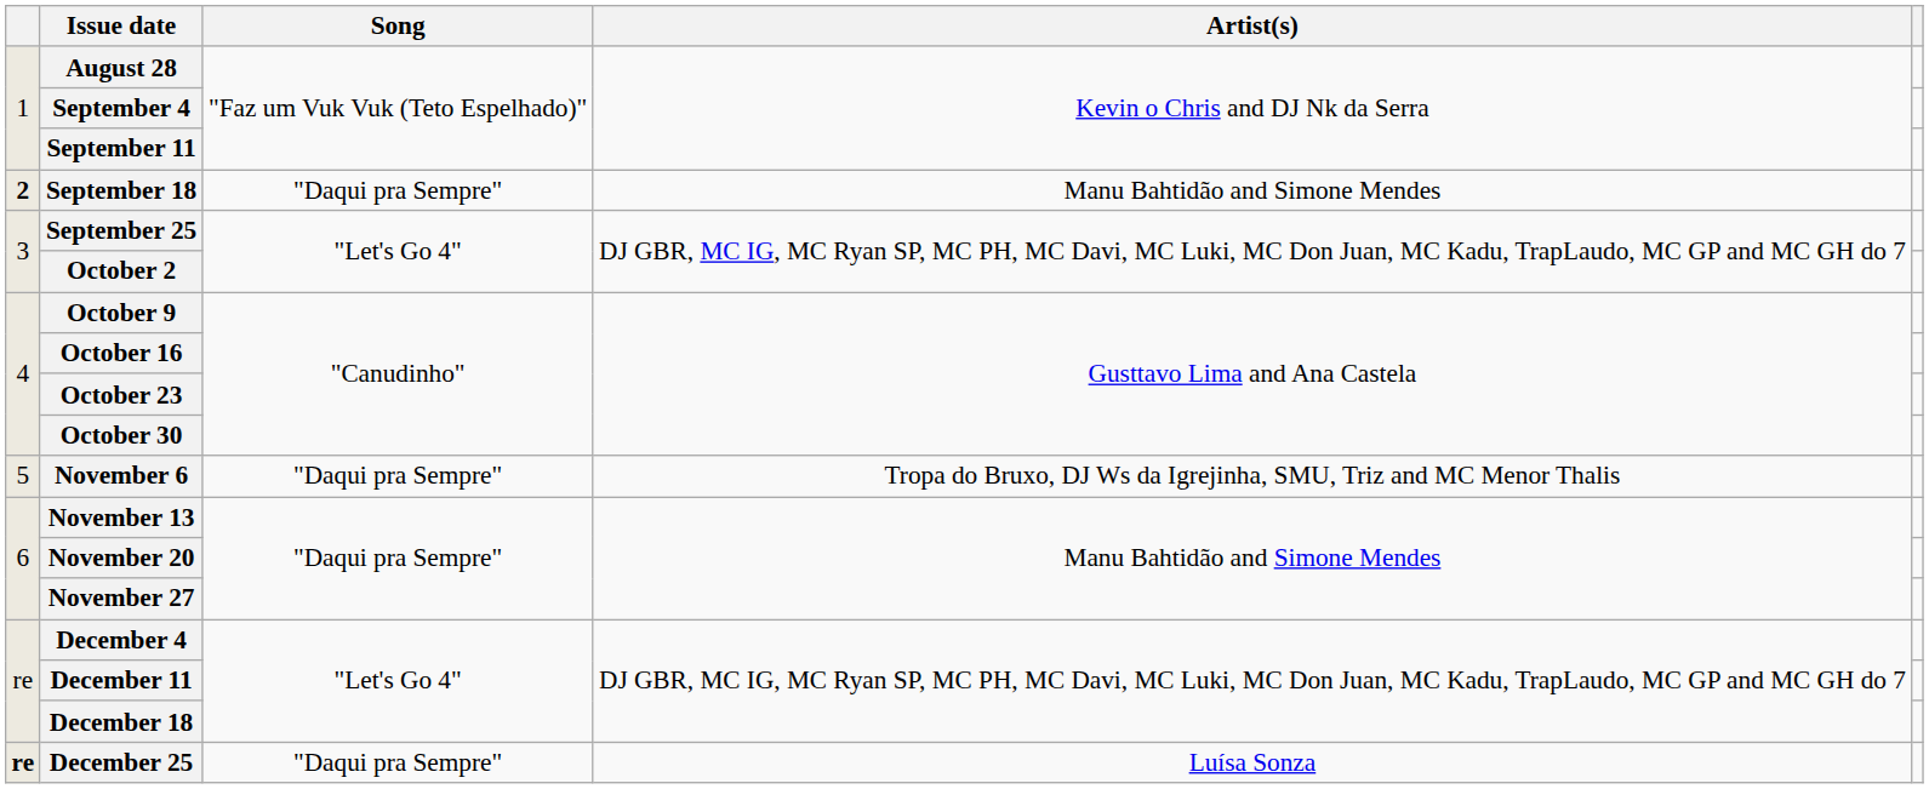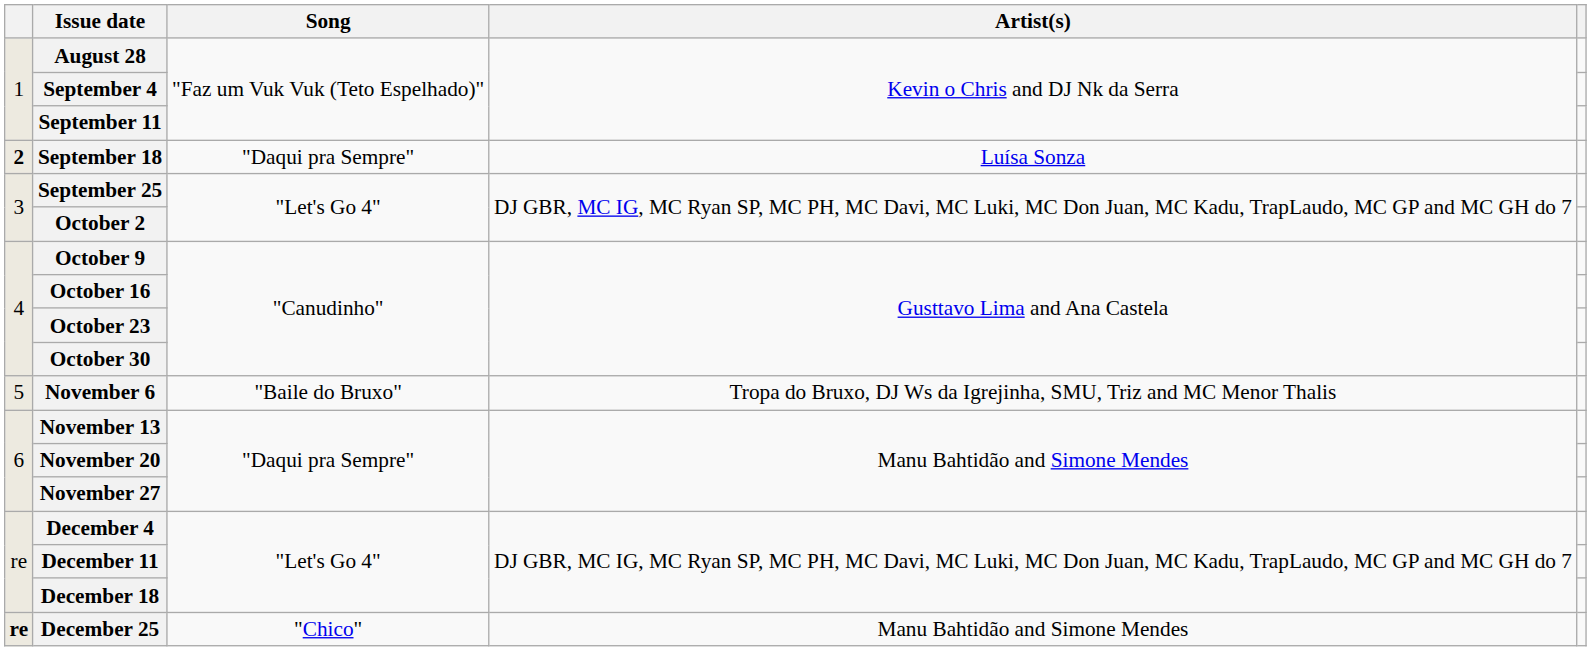September 18 | Artist(s): Manu Bahtidão and Simone Mendes -> Luísa Sonza
November 6 | Song: "Daqui pra Sempre" -> "Baile do Bruxo"
December 25 | Song: "Daqui pra Sempre" -> "Chico"
December 25 | Artist(s): Luísa Sonza -> Manu Bahtidão and Simone Mendes
